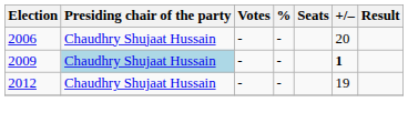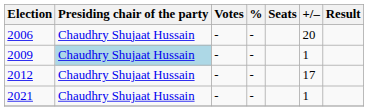2009 | +/–: bold -> normal
2012 | +/–: 19 -> 17
+ row: 2021 | Chaudhry Shujaat Hussain | - | - | 1
